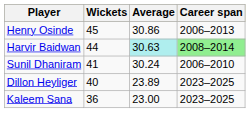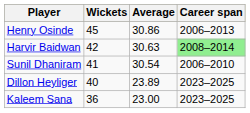Harvir Baidwan | Wickets: 44 -> 42
Harvir Baidwan | Average: paleturquoise background -> no background
Sunil Dhaniram | Average: 30.24 -> 30.54
